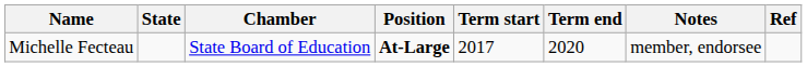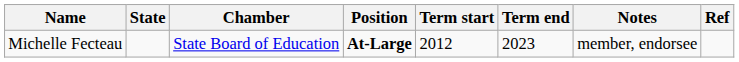Michelle Fecteau | Term start: 2017 -> 2012
Michelle Fecteau | Term end: 2020 -> 2023
